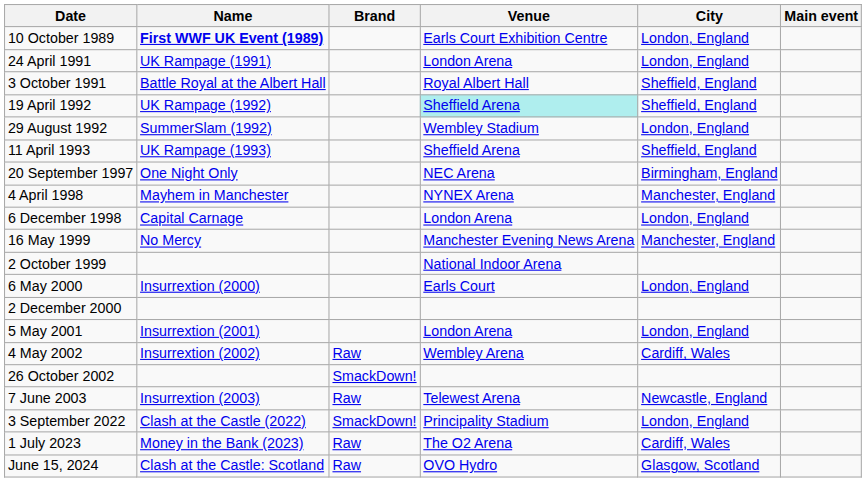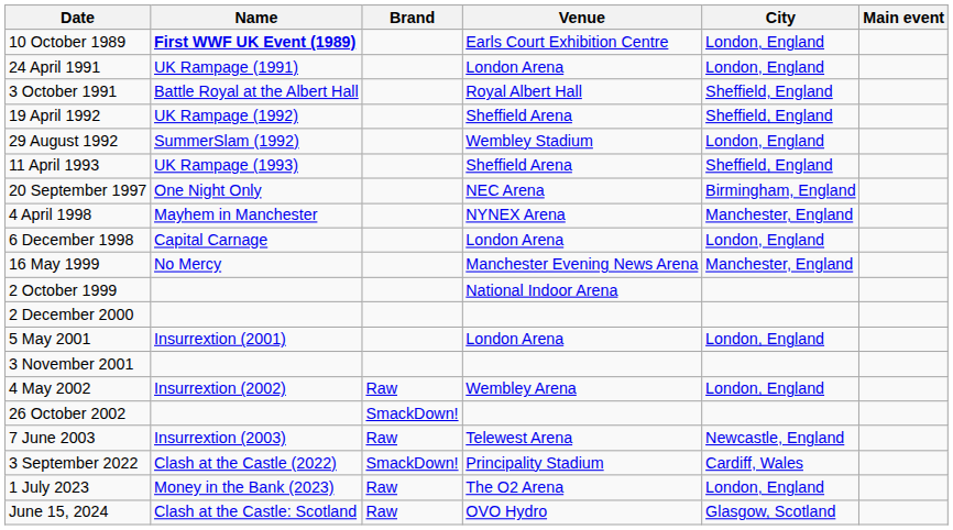19 April 1992 | Venue: paleturquoise background -> no background
- row: 6 May 2000 | Insurrextion (2000) | Earls Court | London, England
+ row: 3 November 2001
4 May 2002 | City: Cardiff, Wales -> London, England
3 September 2022 | City: London, England -> Cardiff, Wales
1 July 2023 | City: Cardiff, Wales -> London, England
